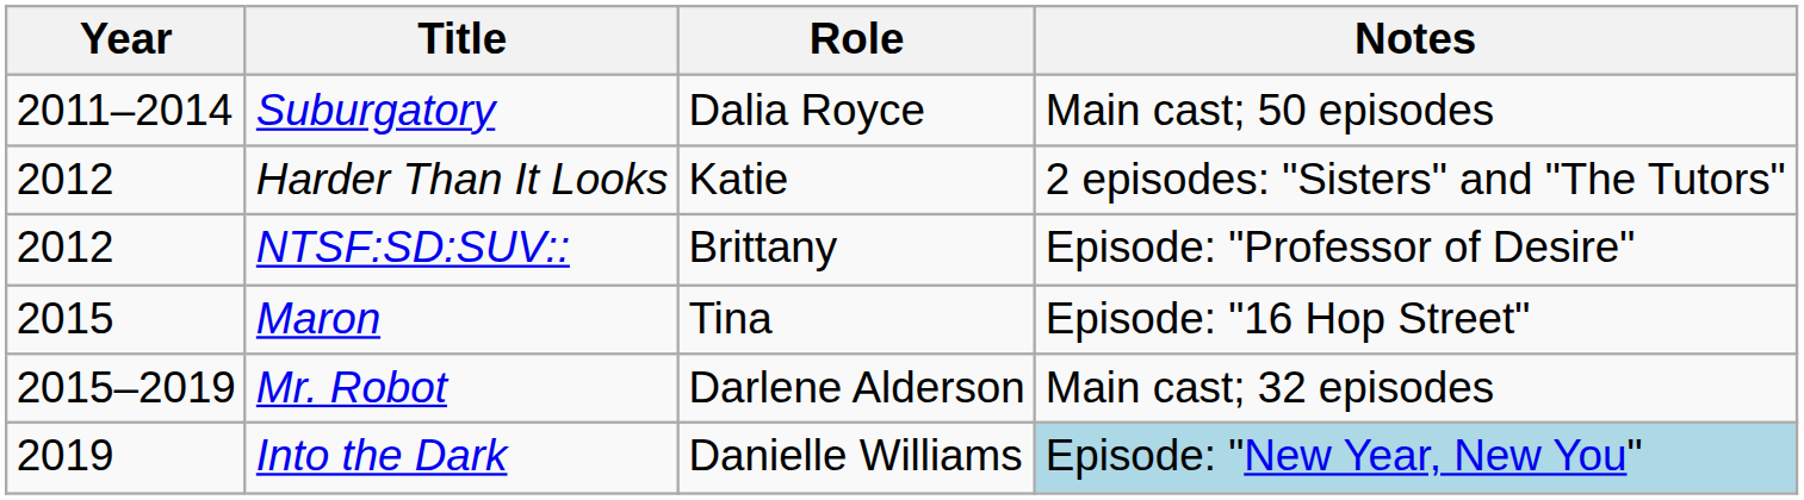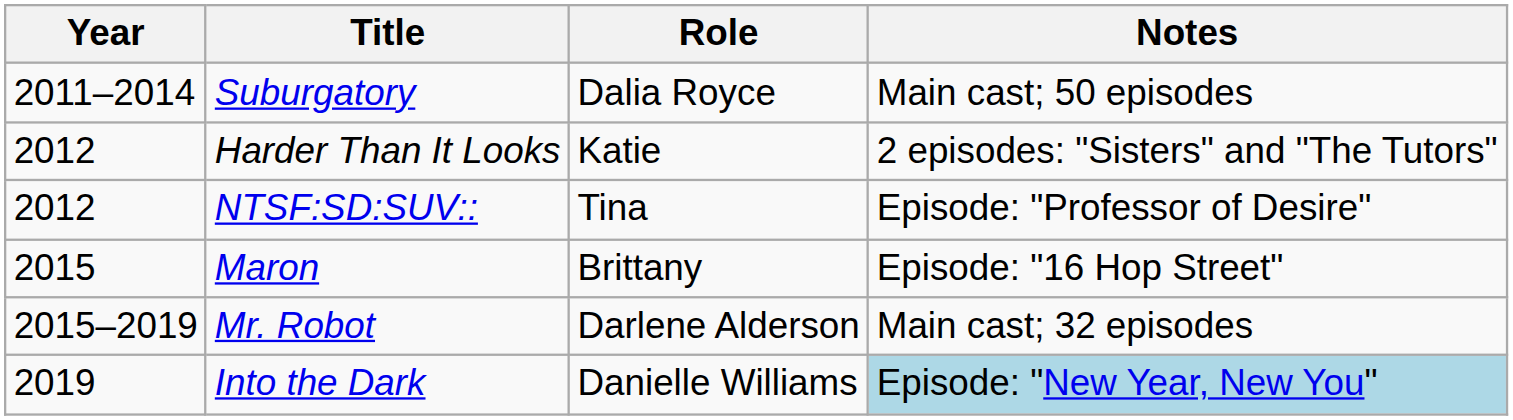NTSF:SD:SUV:: | Role: Brittany -> Tina
Maron | Role: Tina -> Brittany
